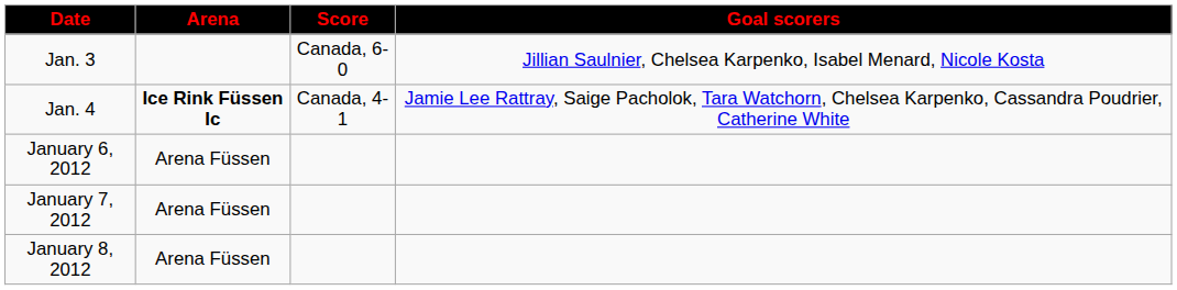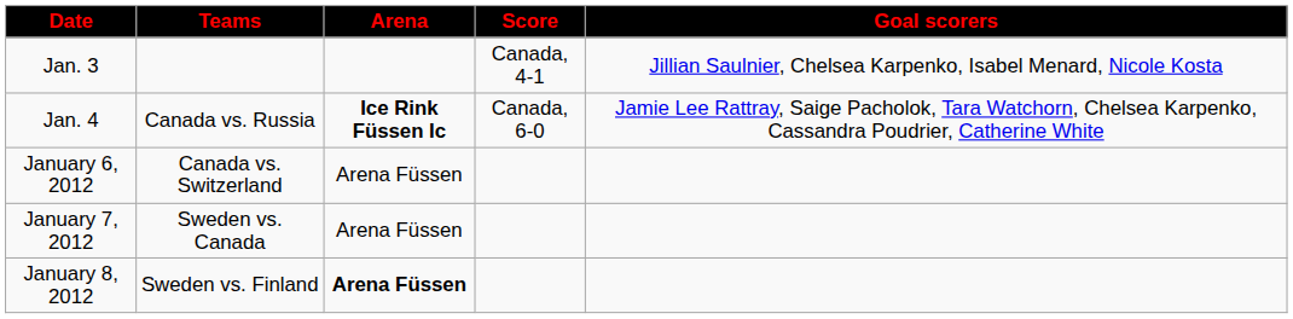+ column: Teams | Canada vs. Russia | Canada vs. Switzerland | Sweden vs. Canada | Sweden vs. Finland
Jan. 3 | Score: Canada, 6-0 -> Canada, 4-1
Jan. 4 | Score: Canada, 4-1 -> Canada, 6-0
January 8, 2012 | Arena: normal -> bold
